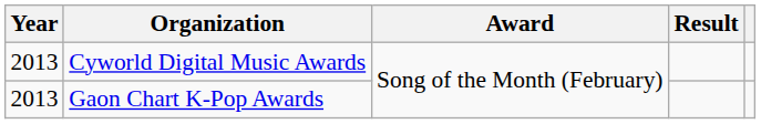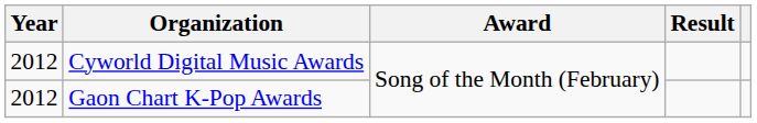Cyworld Digital Music Awards | Year: 2013 -> 2012
Gaon Chart K-Pop Awards | Year: 2013 -> 2012
